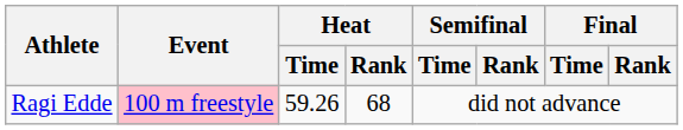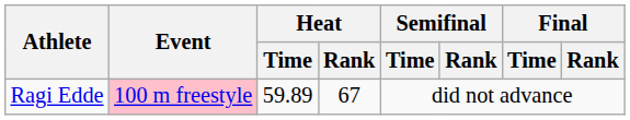Ragi Edde | Heat / Time: 59.26 -> 59.89
Ragi Edde | Heat / Rank: 68 -> 67
